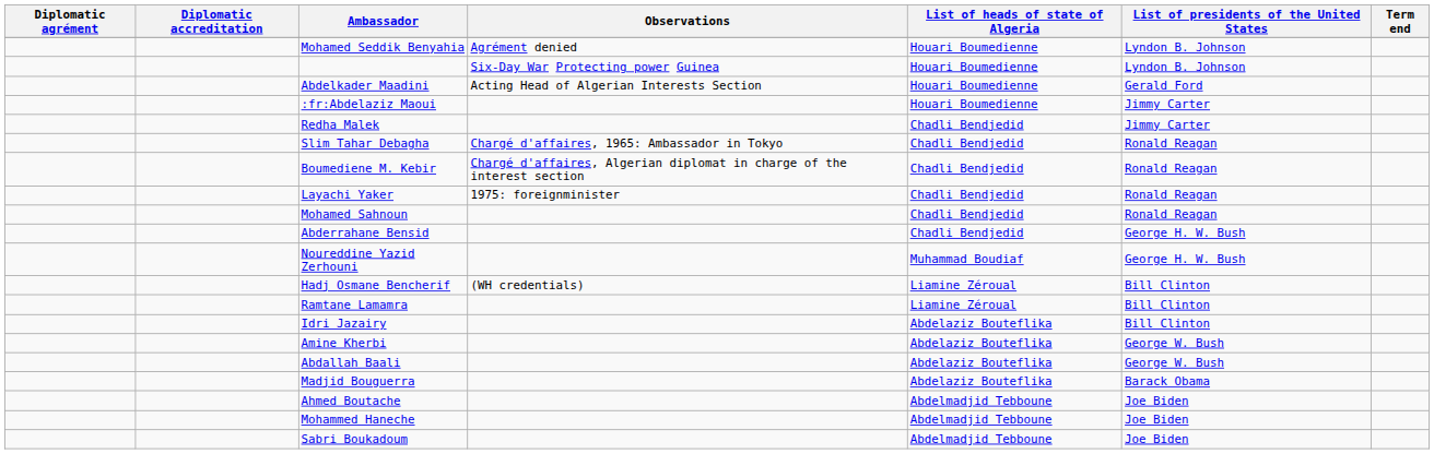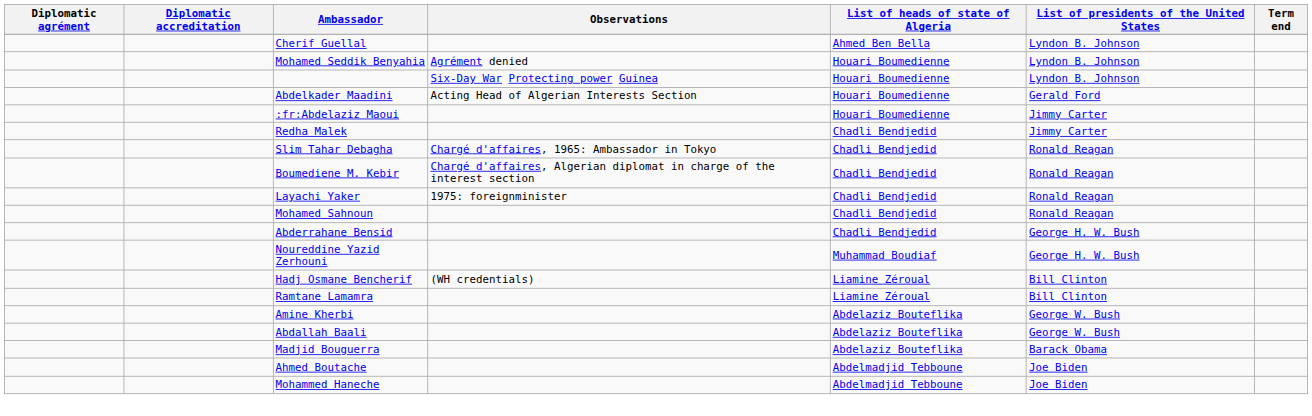+ row: Cherif Guellal | Ahmed Ben Bella | Lyndon B. Johnson
- row: Idri Jazairy | Abdelaziz Bouteflika | Bill Clinton
- row: Sabri Boukadoum | Abdelmadjid Tebboune | Joe Biden
